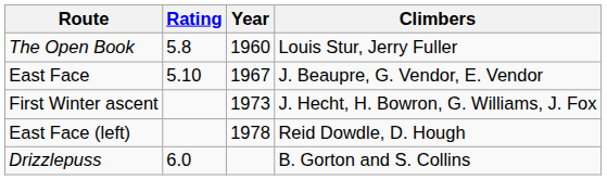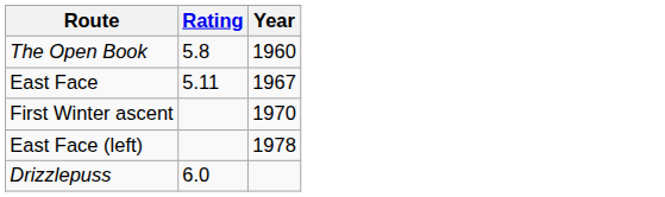- column: Climbers | Louis Stur, Jerry Fuller | J. Beaupre, G. Vendor, E. Vendor | J. Hecht, H. Bowron, G. Williams, J. Fox | Reid Dowdle, D. Hough | B. Gorton and S. Collins
East Face | Rating: 5.10 -> 5.11
First Winter ascent | Year: 1973 -> 1970
